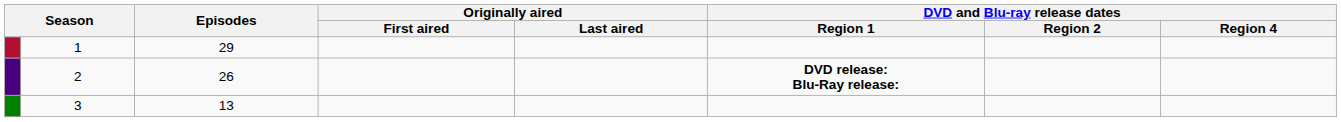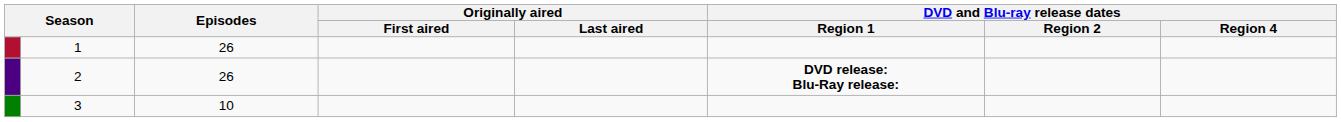1 | Episodes: 29 -> 26
3 | Episodes: 13 -> 10
